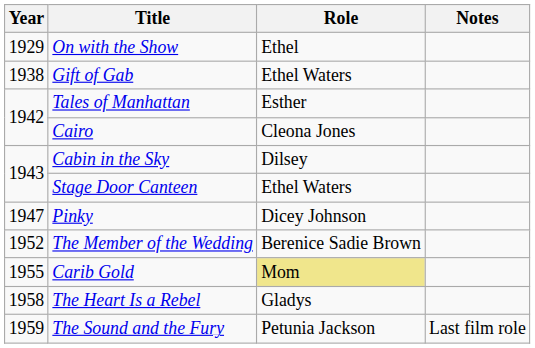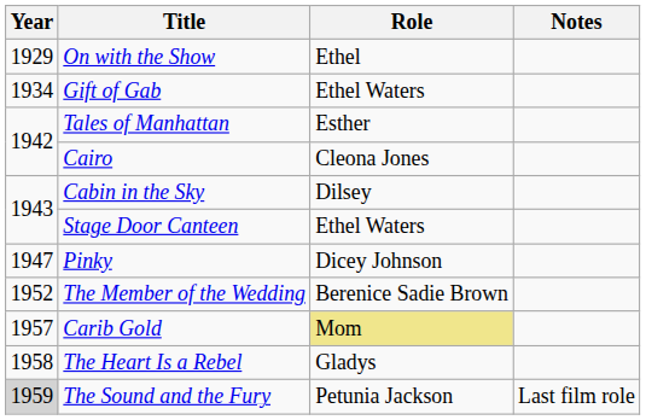Gift of Gab | Year: 1938 -> 1934
Carib Gold | Year: 1955 -> 1957
The Sound and the Fury | Year: no background -> lightgrey background
